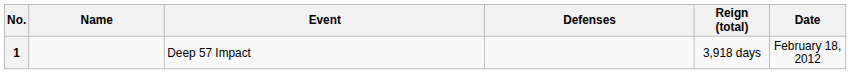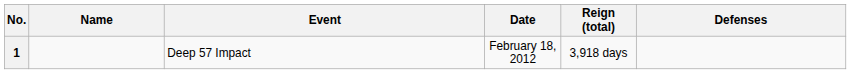columns swapped: Date <-> Defenses
